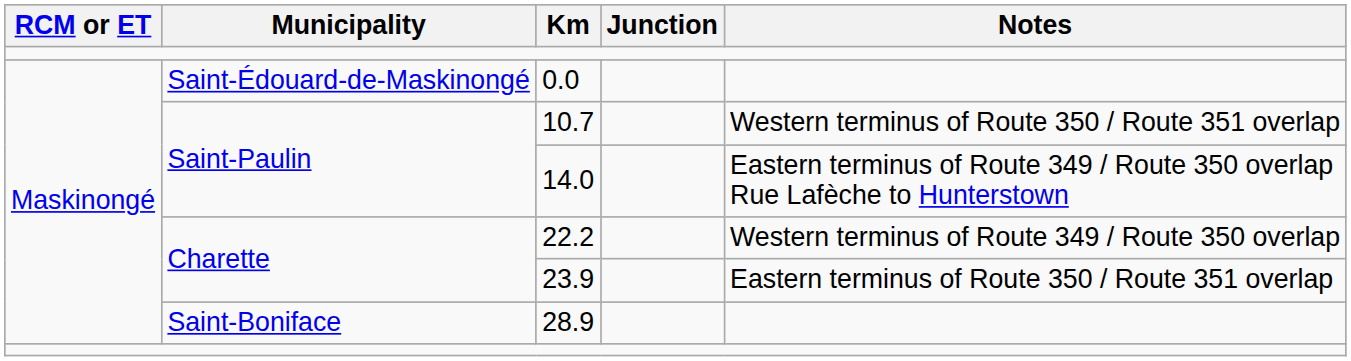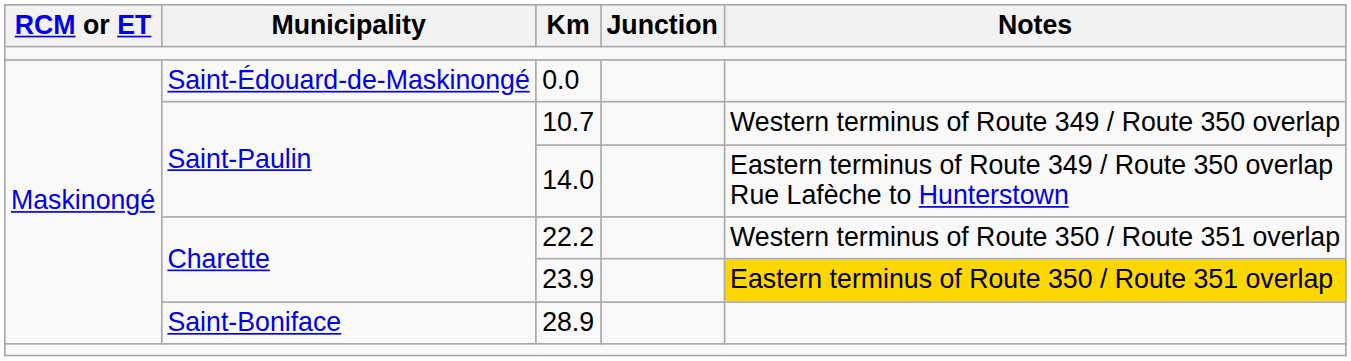10.7 | Notes: Western terminus of Route 350 / Route 351 overlap -> Western terminus of Route 349 / Route 350 overlap
22.2 | Notes: Western terminus of Route 349 / Route 350 overlap -> Western terminus of Route 350 / Route 351 overlap
23.9 | Notes: no background -> gold background
